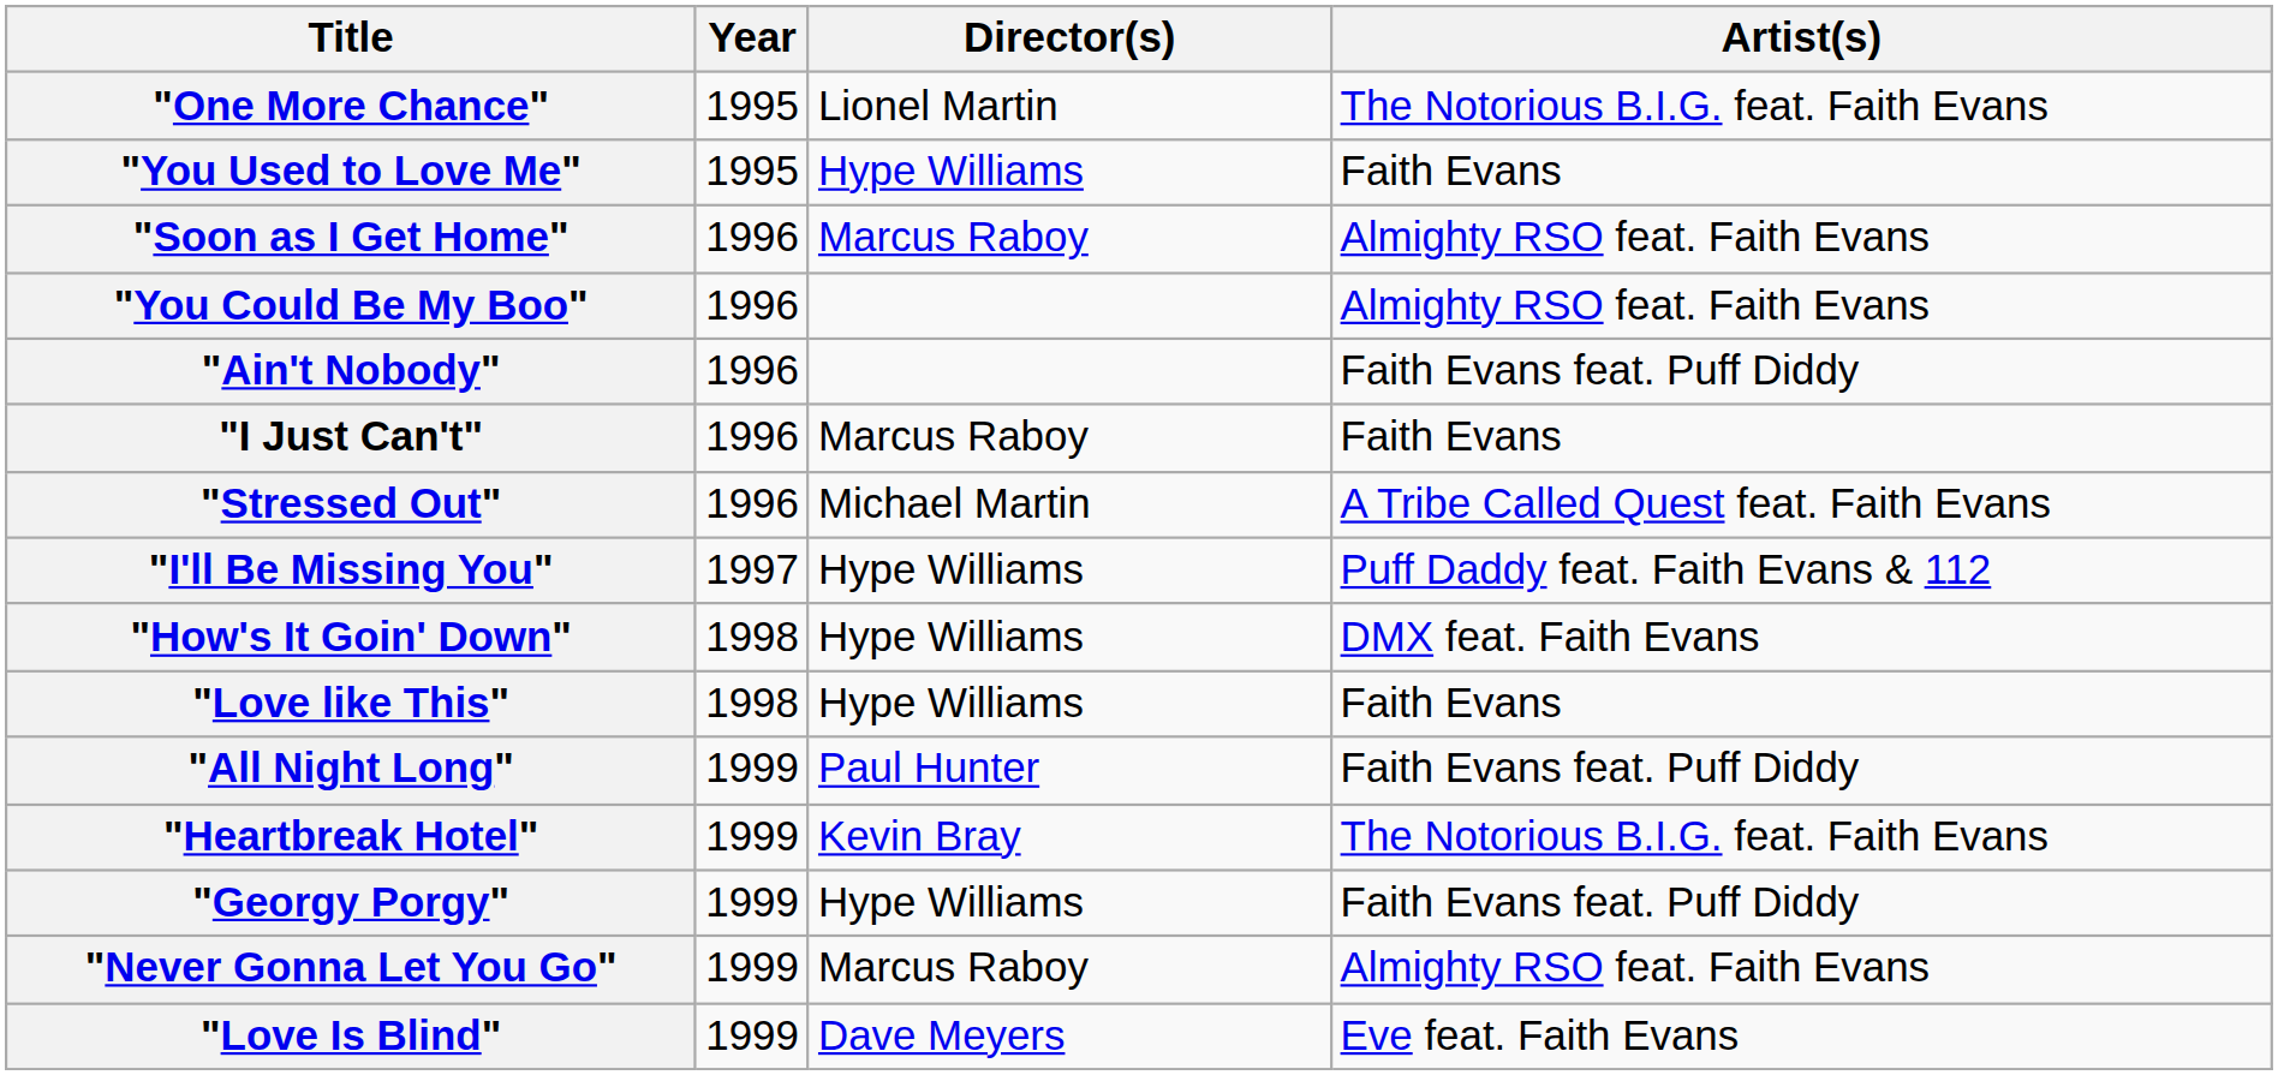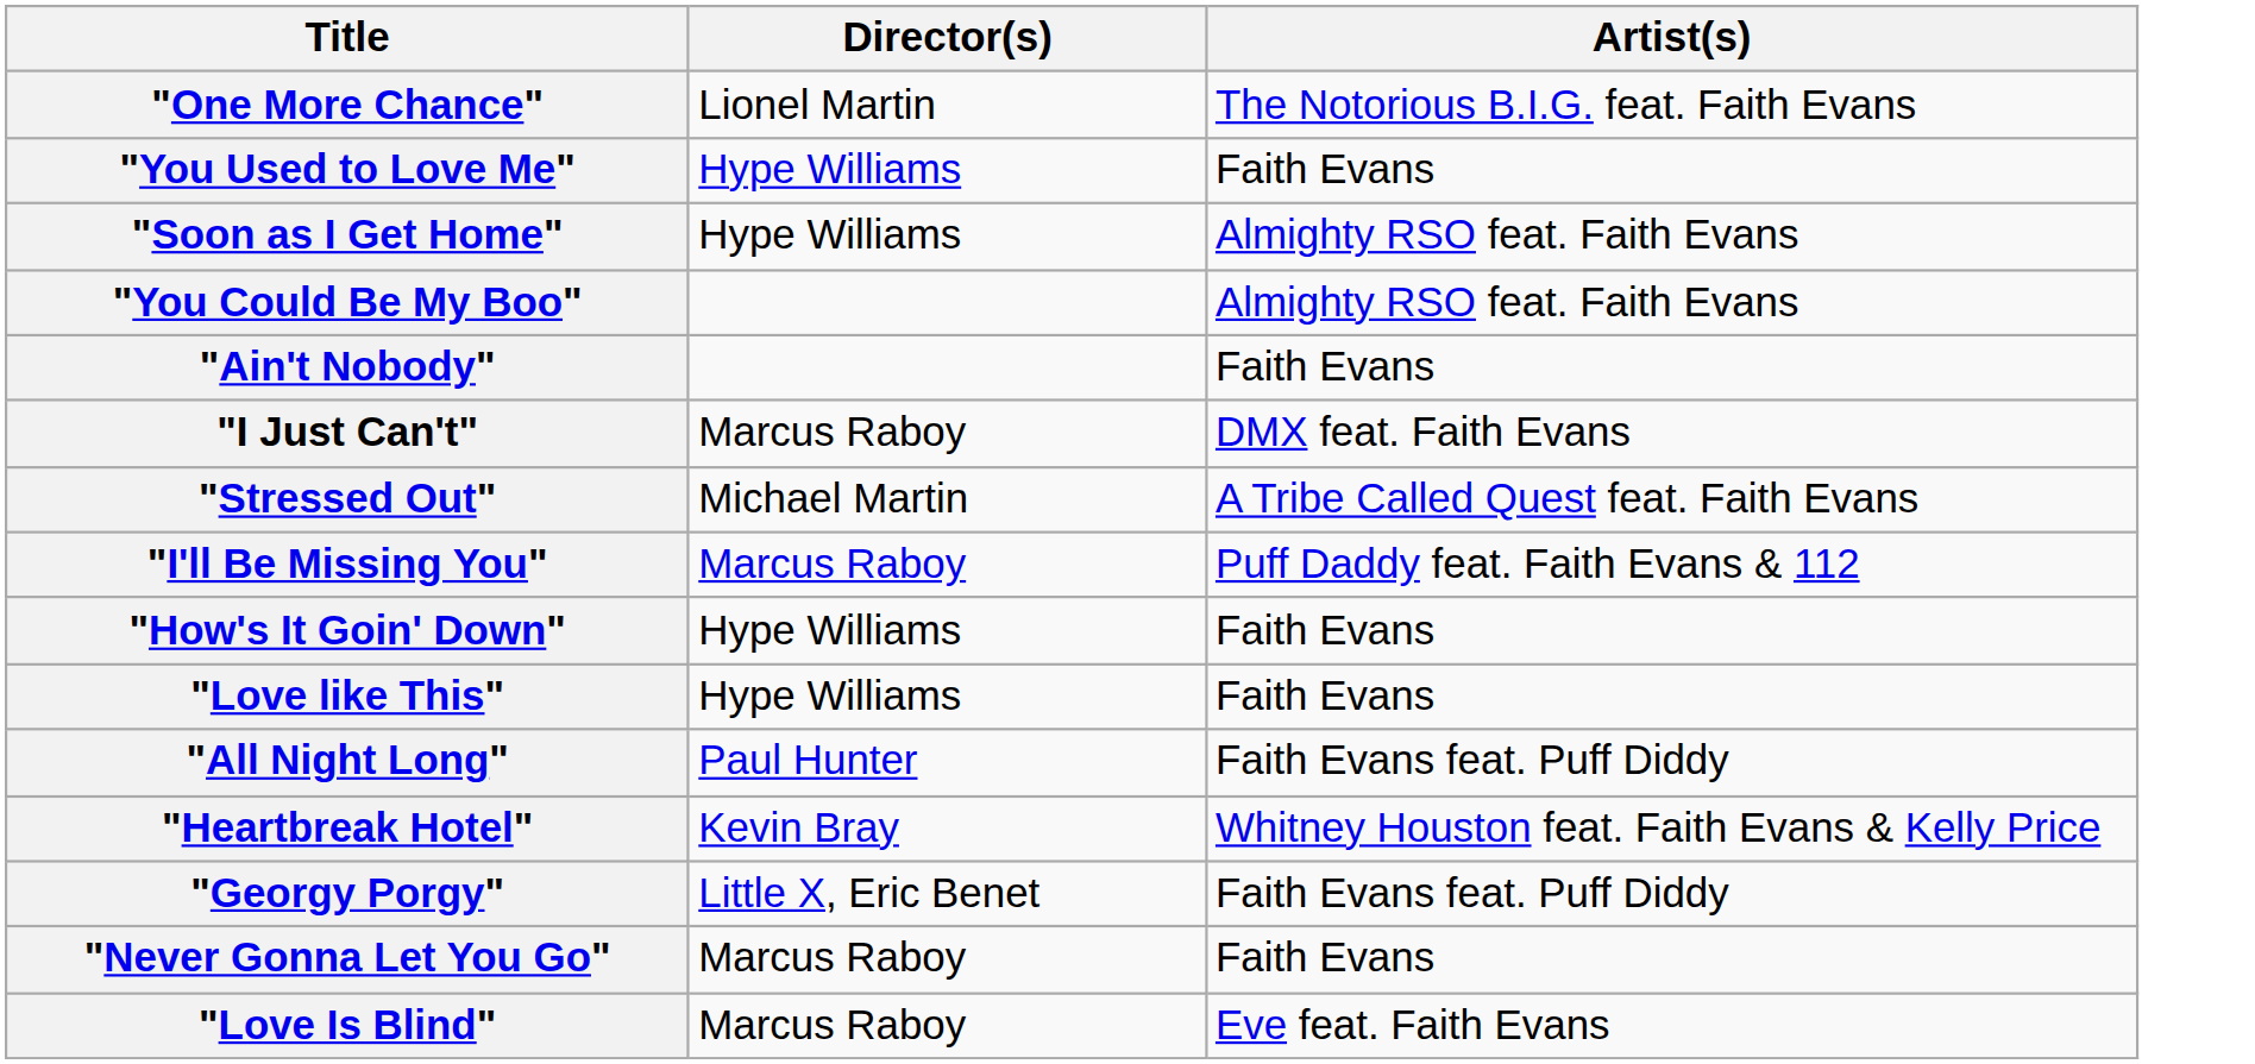- column: Year | 1995 | 1995 | 1996 | 1996 | 1996 | 1996 | 1996 | 1997 | 1998 | 1998 | 1999 | 1999 | 1999 | 1999 | 1999
"Soon as I Get Home" | Director(s): Marcus Raboy -> Hype Williams
"Ain't Nobody" | Artist(s): Faith Evans feat. Puff Diddy -> Faith Evans
"I Just Can't" | Artist(s): Faith Evans -> DMX feat. Faith Evans
"I'll Be Missing You" | Director(s): Hype Williams -> Marcus Raboy
"How's It Goin' Down" | Artist(s): DMX feat. Faith Evans -> Faith Evans
"Heartbreak Hotel" | Artist(s): The Notorious B.I.G. feat. Faith Evans -> Whitney Houston feat. Faith Evans & Kelly Price
"Georgy Porgy" | Director(s): Hype Williams -> Little X, Eric Benet
"Never Gonna Let You Go" | Artist(s): Almighty RSO feat. Faith Evans -> Faith Evans
"Love Is Blind" | Director(s): Dave Meyers -> Marcus Raboy
